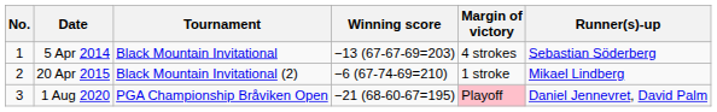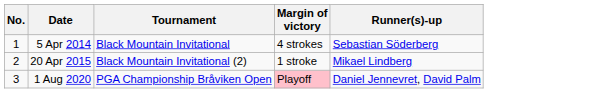- column: Winning score | −13 (67-67-69=203) | −6 (67-74-69=210) | −21 (68-60-67=195)
